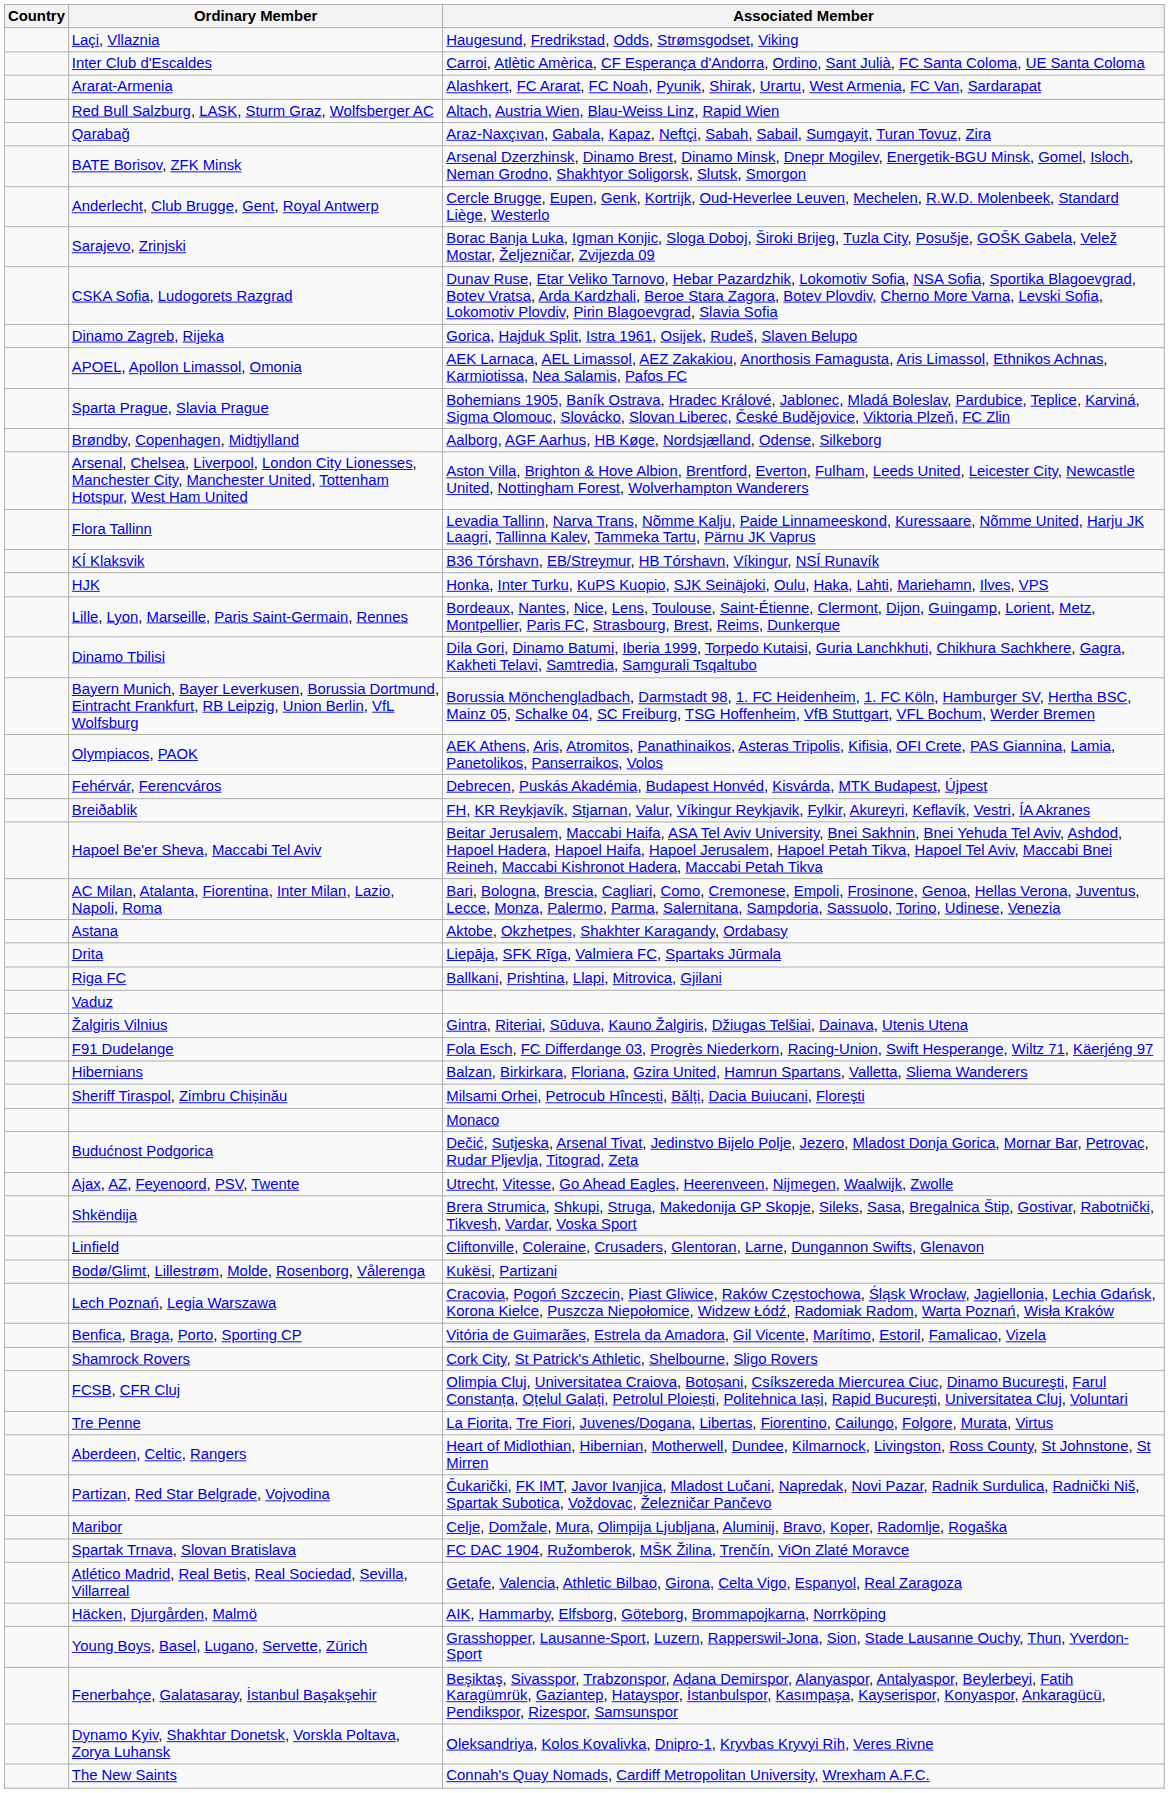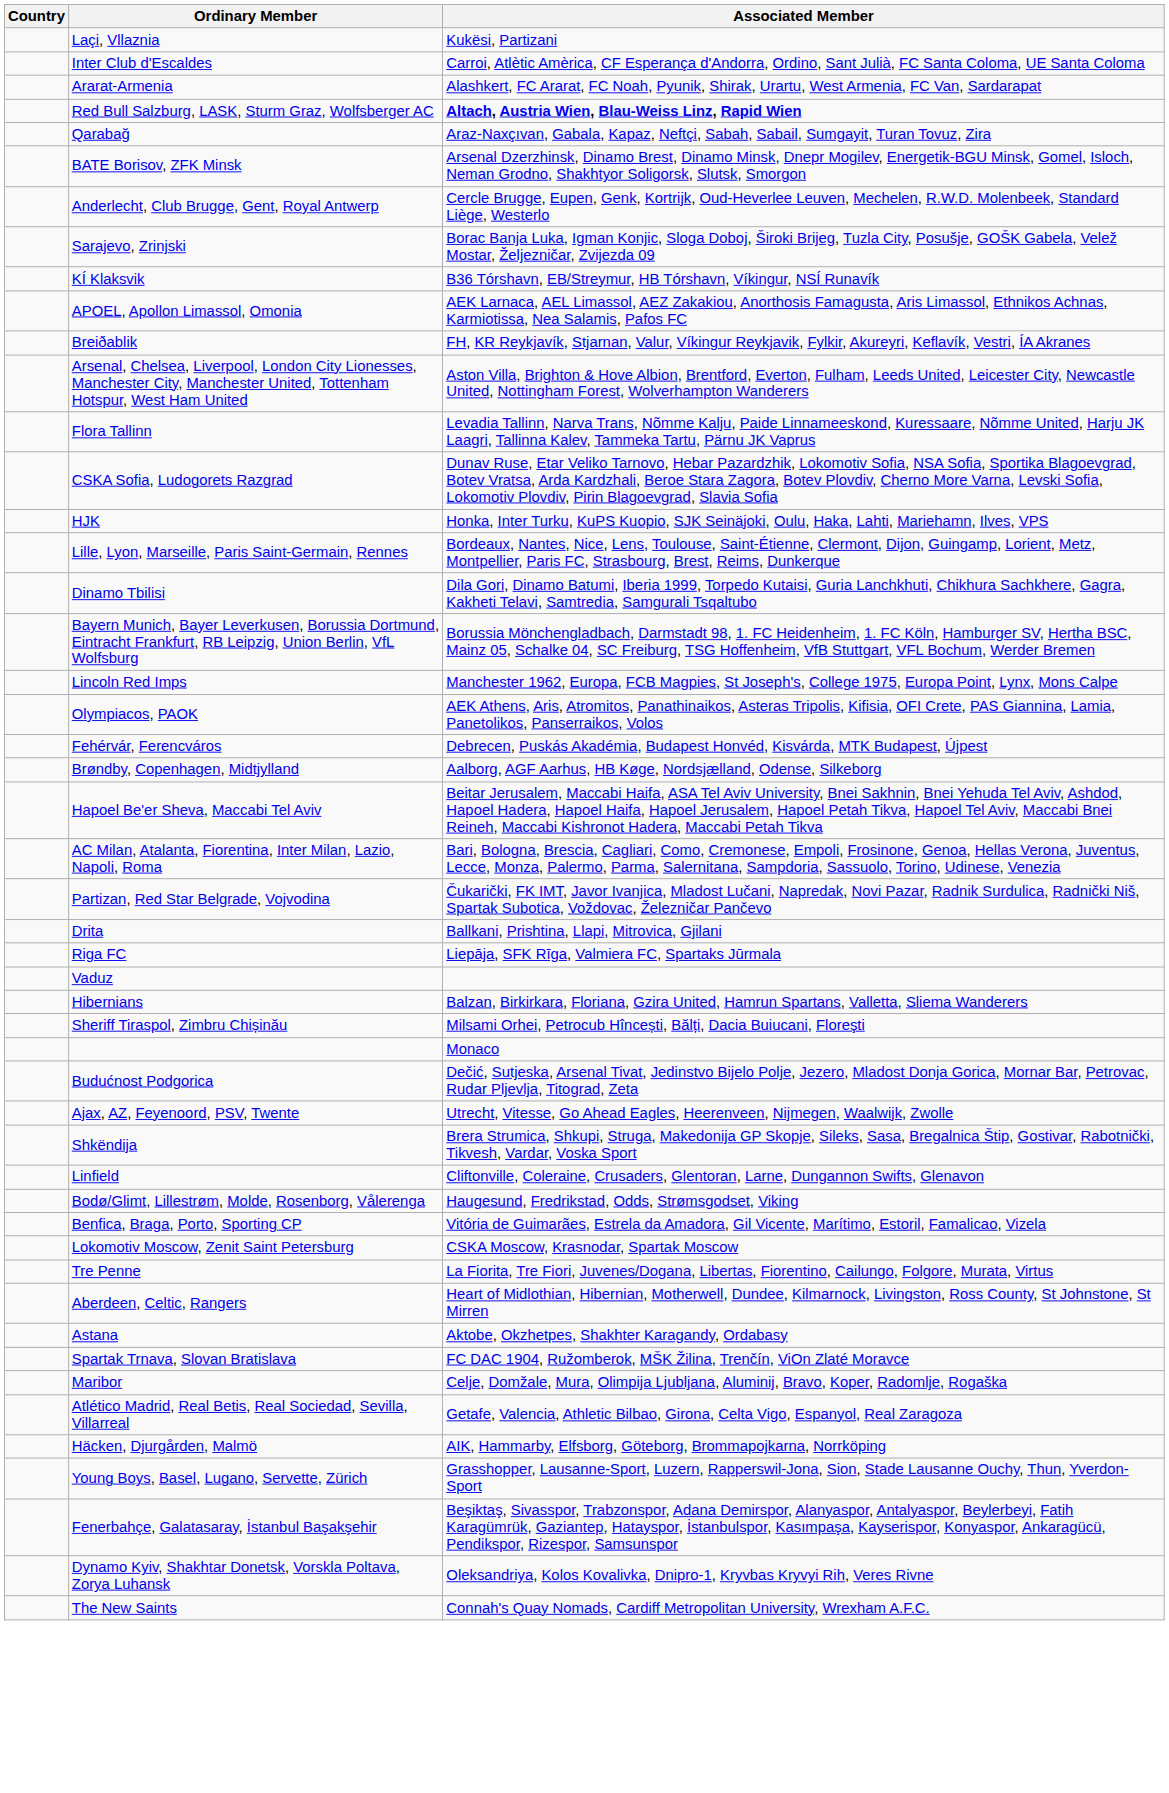Laçi, Vllaznia | Associated Member: Haugesund, Fredrikstad, Odds, Strømsgodset, Viking -> Kukësi, Partizani
Red Bull Salzburg, LASK, Sturm Graz, Wolfsberger AC | Associated Member: normal -> bold
rows swapped: CSKA Sofia, Ludogorets Razgrad <-> KÍ Klaksvik
- row: Dinamo Zagreb, Rijeka | Gorica, Hajduk Split, Istra 1961, Osijek, Rudeš, Slaven Belupo
- row: Sparta Prague, Slavia Prague | Bohemians 1905, Baník Ostrava, Hradec Králové, Jablonec, Mladá Boleslav, Pardubice, Teplice, Karviná, Sigma Olomouc, Slovácko, Slovan Liberec, České Budějovice, Viktoria Plzeň, FC Zlin
rows swapped: Brøndby, Copenhagen, Midtjylland <-> Breiðablik
+ row: Lincoln Red Imps | Manchester 1962, Europa, FCB Magpies, St Joseph's, College 1975, Europa Point, Lynx, Mons Calpe
rows swapped: Astana <-> Partizan, Red Star Belgrade, Vojvodina
Drita | Associated Member: Liepāja, SFK Rīga, Valmiera FC, Spartaks Jūrmala -> Ballkani, Prishtina, Llapi, Mitrovica, Gjilani
Riga FC | Associated Member: Ballkani, Prishtina, Llapi, Mitrovica, Gjilani -> Liepāja, SFK Rīga, Valmiera FC, Spartaks Jūrmala
- row: Žalgiris Vilnius | Gintra, Riteriai, Sūduva, Kauno Žalgiris, Džiugas Telšiai, Dainava, Utenis Utena
- row: F91 Dudelange | Fola Esch, FC Differdange 03, Progrès Niederkorn, Racing-Union, Swift Hesperange, Wiltz 71, Käerjéng 97
Bodø/Glimt, Lillestrøm, Molde, Rosenborg, Vålerenga | Associated Member: Kukësi, Partizani -> Haugesund, Fredrikstad, Odds, Strømsgodset, Viking
- row: Lech Poznań, Legia Warszawa | Cracovia, Pogoń Szczecin, Piast Gliwice, Raków Częstochowa, Śląsk Wrocław, Jagiellonia, Lechia Gdańsk, Korona Kielce, Puszcza Niepołomice, Widzew Łódź, Radomiak Radom, Warta Poznań, Wisła Kraków
- row: Shamrock Rovers | Cork City, St Patrick's Athletic, Shelbourne, Sligo Rovers
- row: FCSB, CFR Cluj | Olimpia Cluj, Universitatea Craiova, Botoșani, Csíkszereda Miercurea Ciuc, Dinamo Bucureşti, Farul Constanța, Oțelul Galați, Petrolul Ploiești, Politehnica Iași, Rapid Bucureşti, Universitatea Cluj, Voluntari
+ row: Lokomotiv Moscow, Zenit Saint Petersburg | CSKA Moscow, Krasnodar, Spartak Moscow
rows swapped: Spartak Trnava, Slovan Bratislava <-> Maribor
